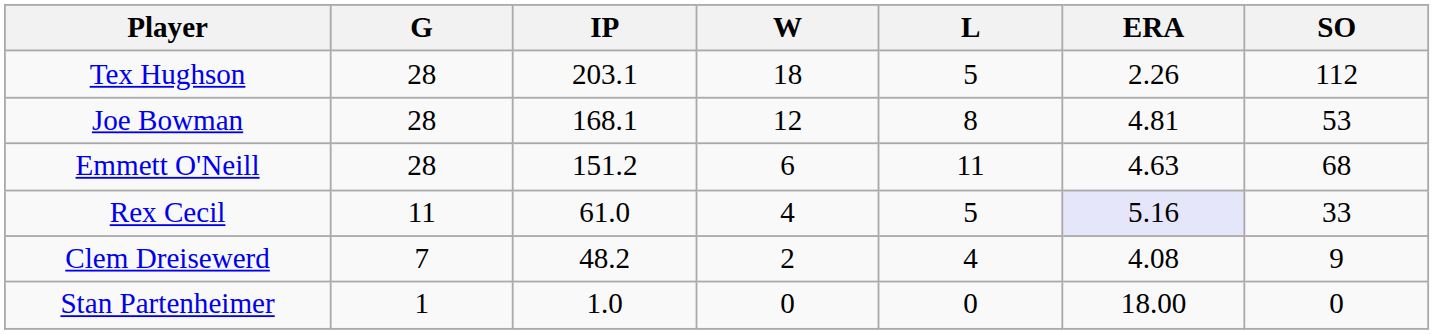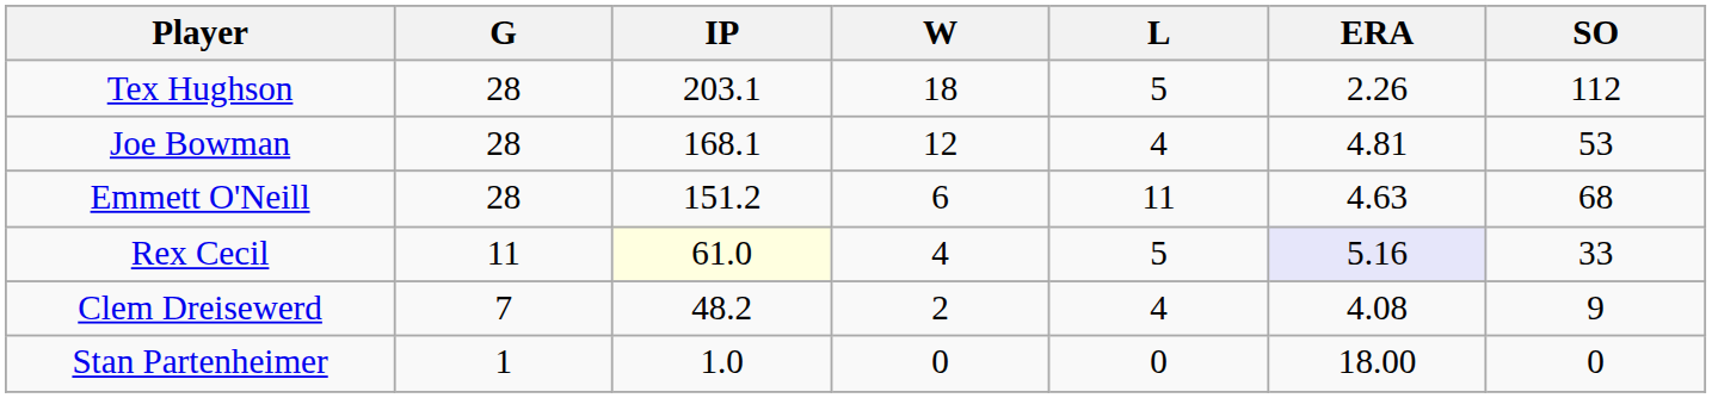Joe Bowman | L: 8 -> 4
Rex Cecil | IP: no background -> lightyellow background
